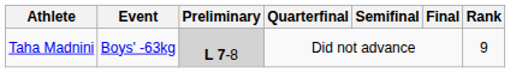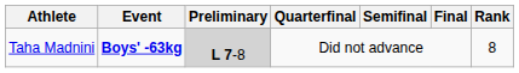Taha Madnini | Event: normal -> bold
Taha Madnini | Rank: 9 -> 8
